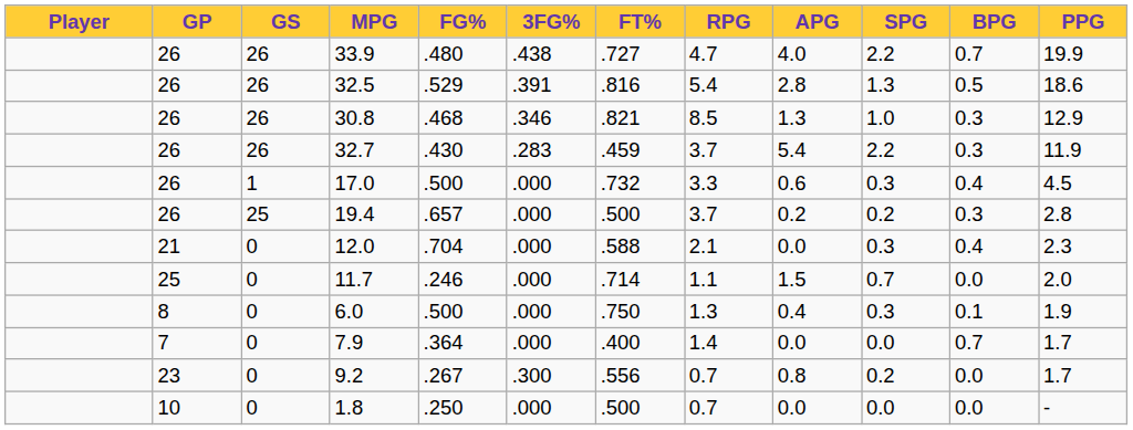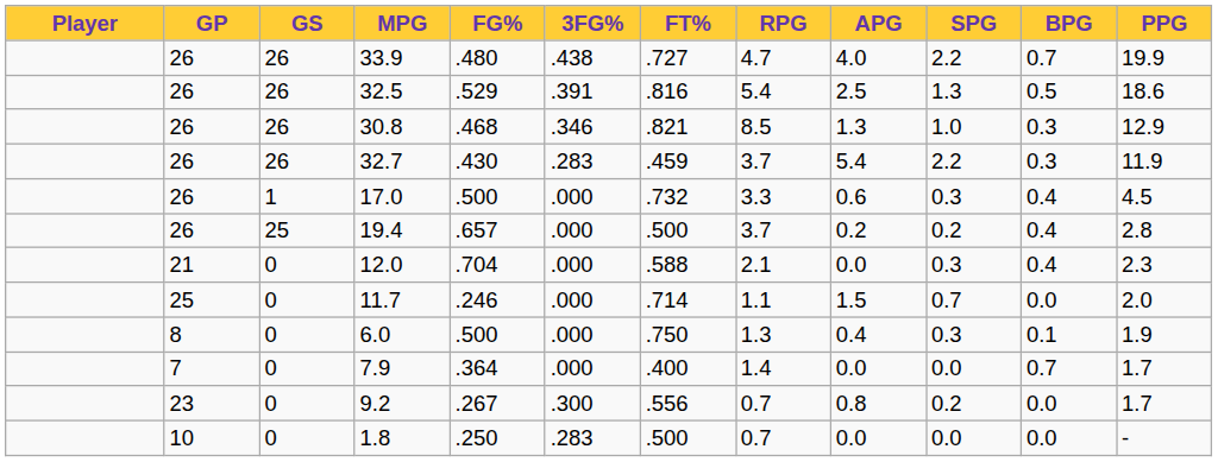32.5 | APG: 2.8 -> 2.5
19.4 | BPG: 0.3 -> 0.4
1.8 | 3FG%: .000 -> .283
